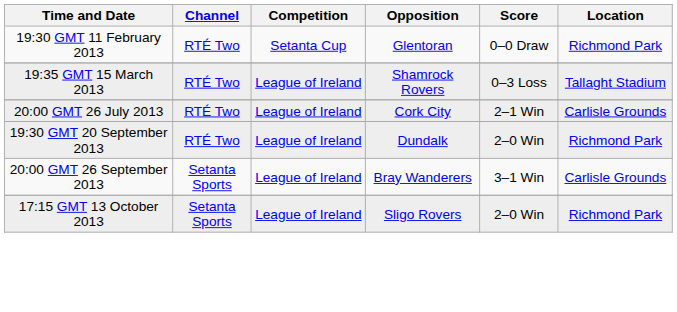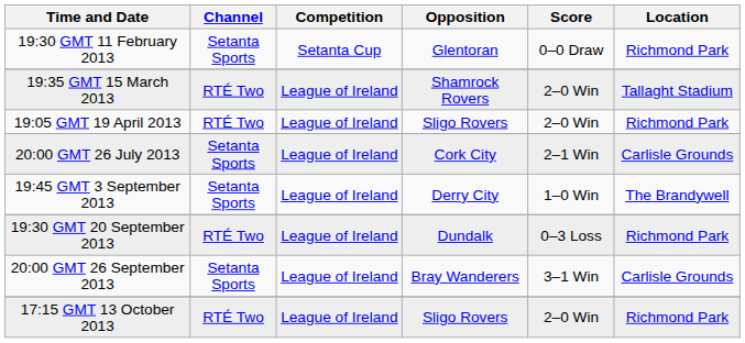19:30 GMT 11 February 2013 | Channel: RTÉ Two -> Setanta Sports
19:35 GMT 15 March 2013 | Score: 0–3 Loss -> 2–0 Win
+ row: 19:05 GMT 19 April 2013 | RTÉ Two | League of Ireland | Sligo Rovers | 2–0 Win | Richmond Park
20:00 GMT 26 July 2013 | Channel: RTÉ Two -> Setanta Sports
+ row: 19:45 GMT 3 September 2013 | Setanta Sports | League of Ireland | Derry City | 1–0 Win | The Brandywell
19:30 GMT 20 September 2013 | Score: 2–0 Win -> 0–3 Loss
17:15 GMT 13 October 2013 | Channel: Setanta Sports -> RTÉ Two
